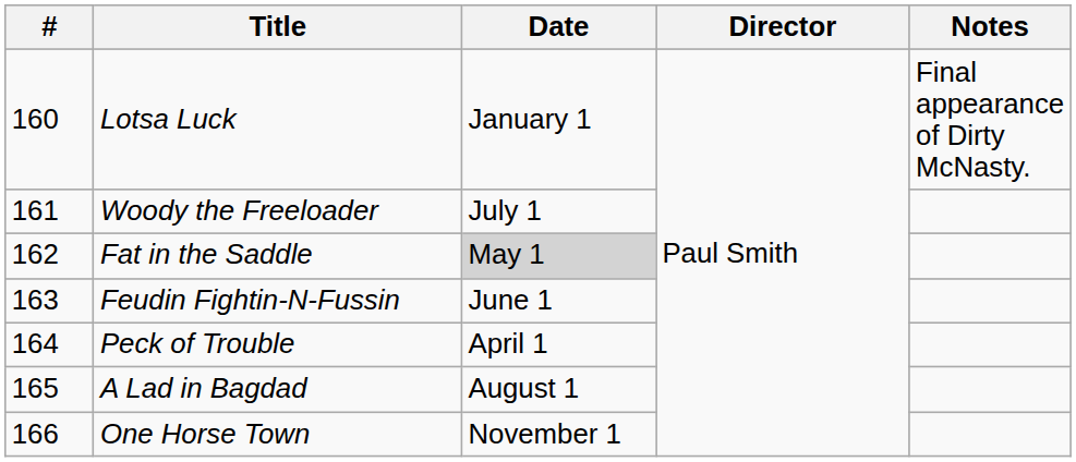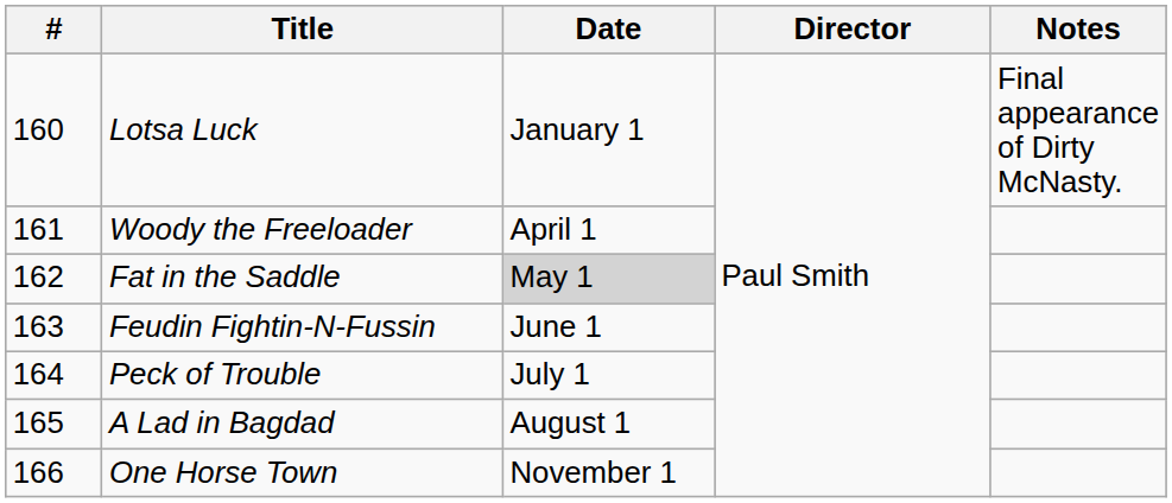Woody the Freeloader | Date: July 1 -> April 1
Peck of Trouble | Date: April 1 -> July 1
